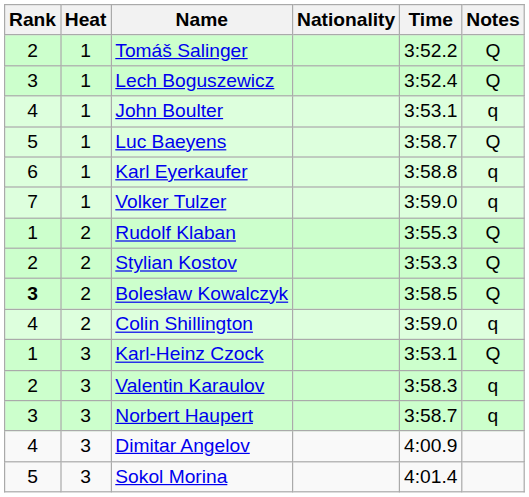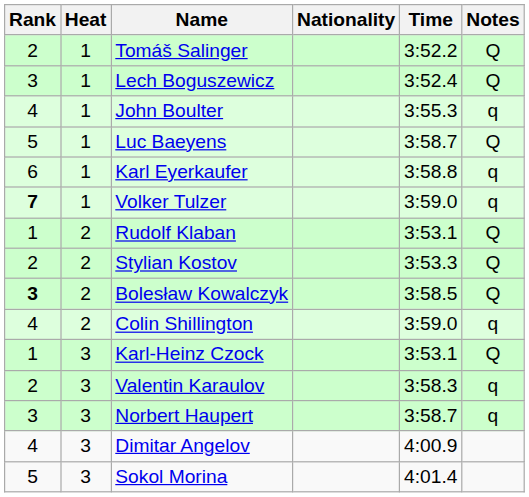John Boulter | Time: 3:53.1 -> 3:55.3
Volker Tulzer | Rank: normal -> bold
Rudolf Klaban | Time: 3:55.3 -> 3:53.1
